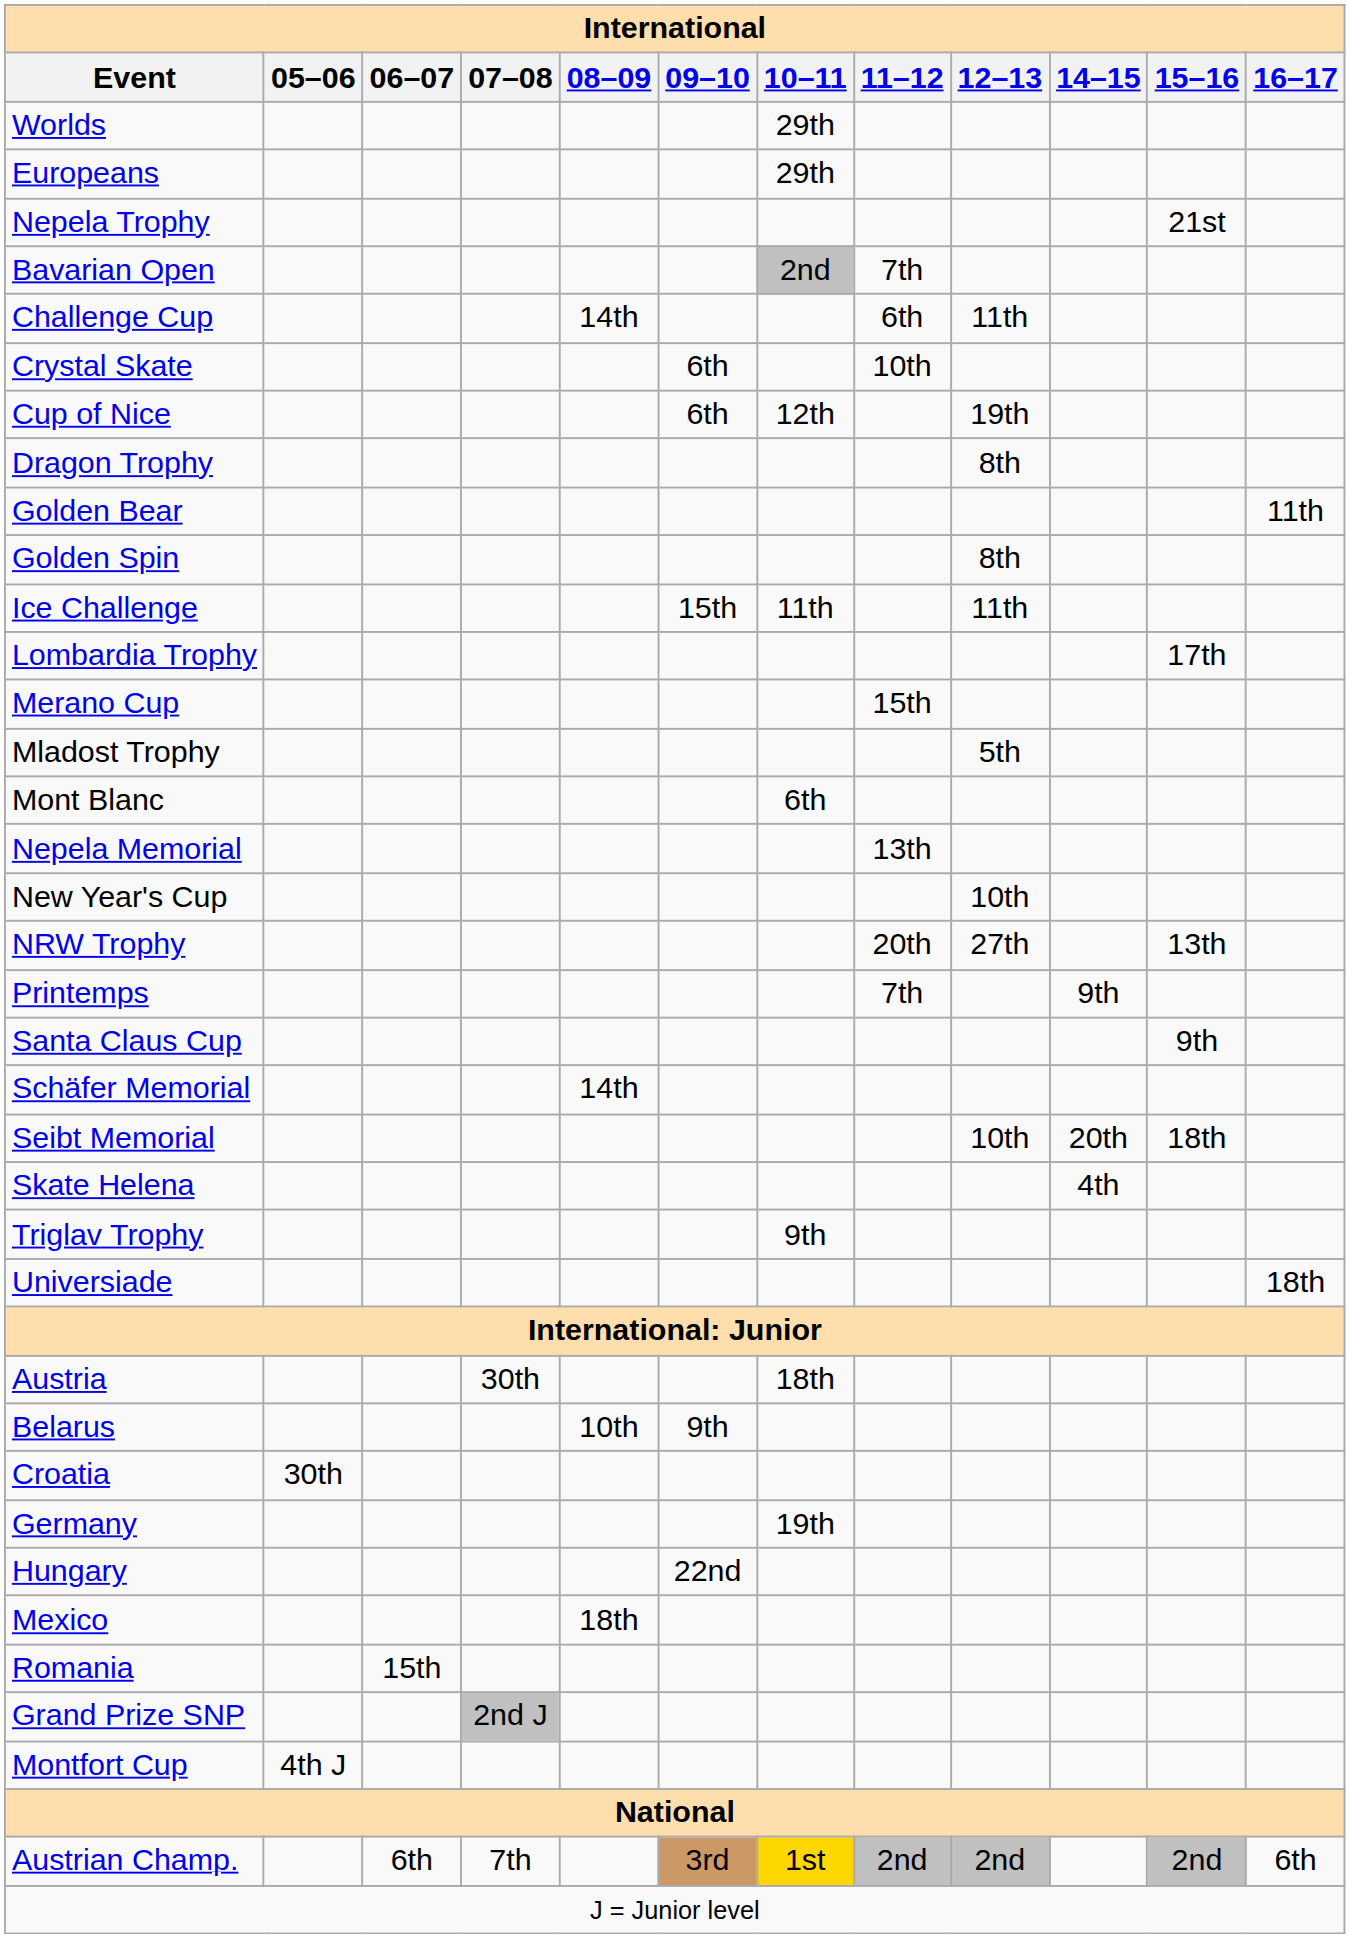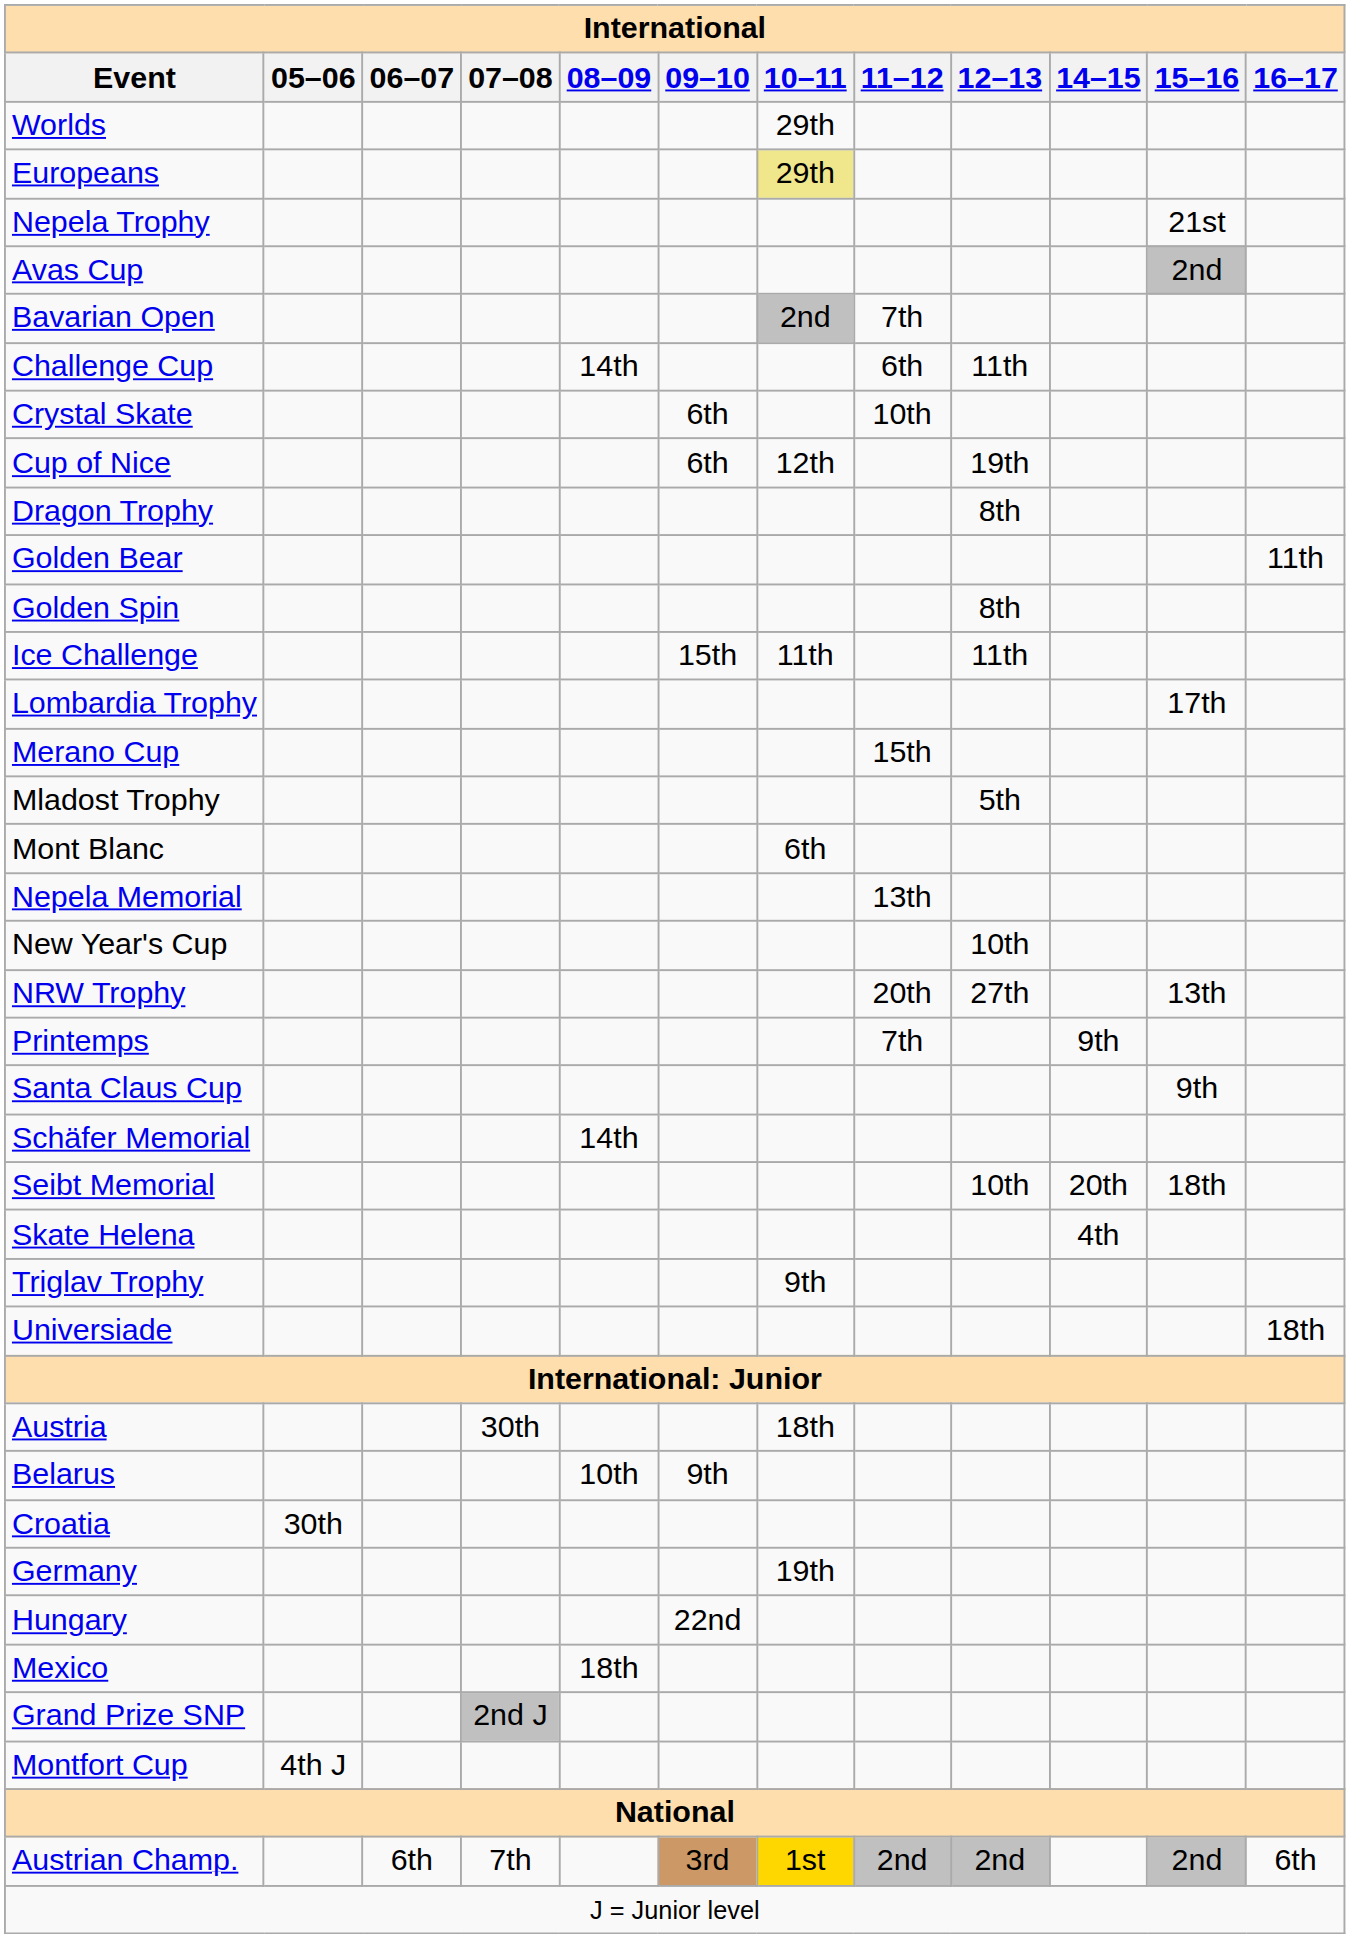Europeans | 10–11: no background -> khaki background
+ row: Avas Cup | 2nd
- row: Romania | 15th
